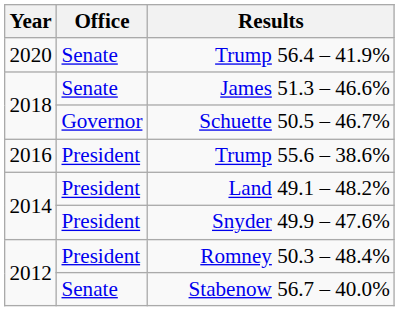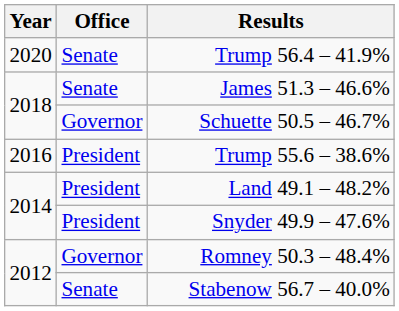Romney 50.3 – 48.4% | Office: President -> Governor
